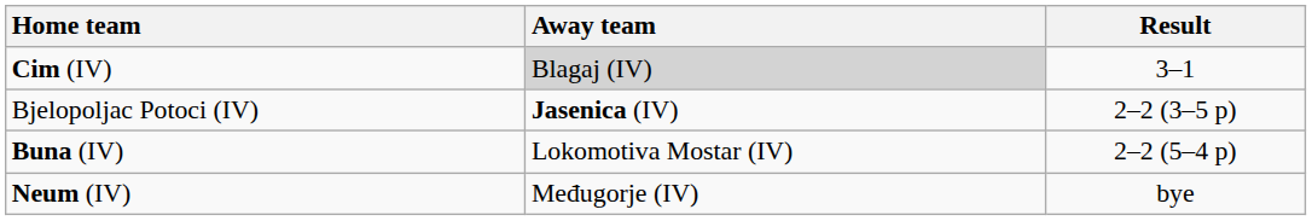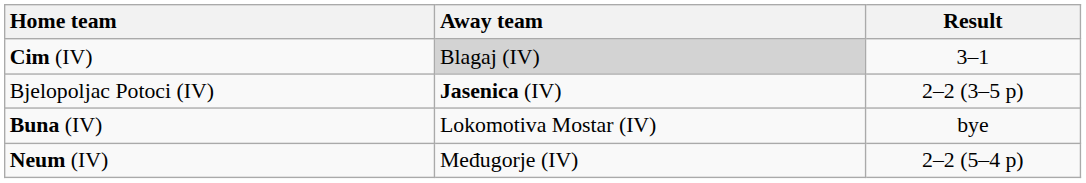Buna (IV) | Result: 2–2 (5–4 p) -> bye
Neum (IV) | Result: bye -> 2–2 (5–4 p)
